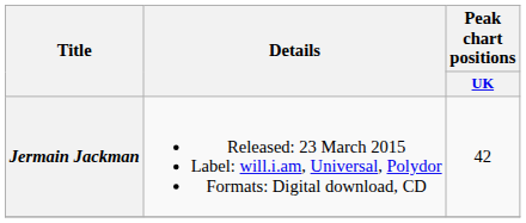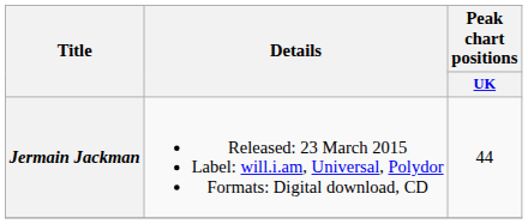Jermain Jackman | Peak chart positions / UK: 42 -> 44
